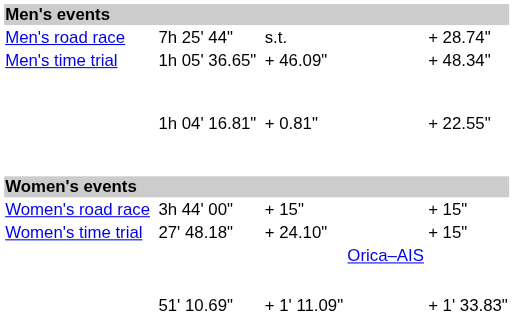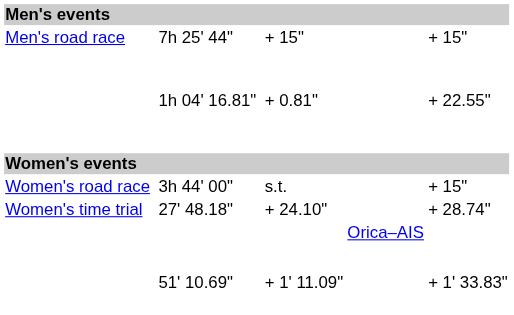7h 25' 44" | column 5: s.t. -> + 15"
7h 25' 44" | column 7: + 28.74" -> + 15"
- row: Men's time trial | 1h 05' 36.65" | + 46.09" | + 48.34"
3h 44' 00" | column 5: + 15" -> s.t.
27' 48.18" | column 7: + 15" -> + 28.74"
